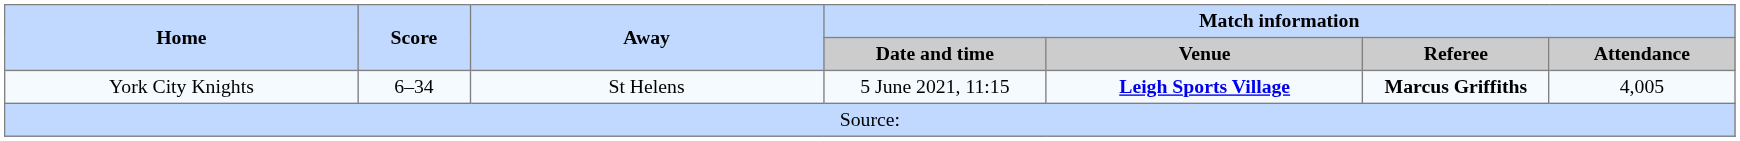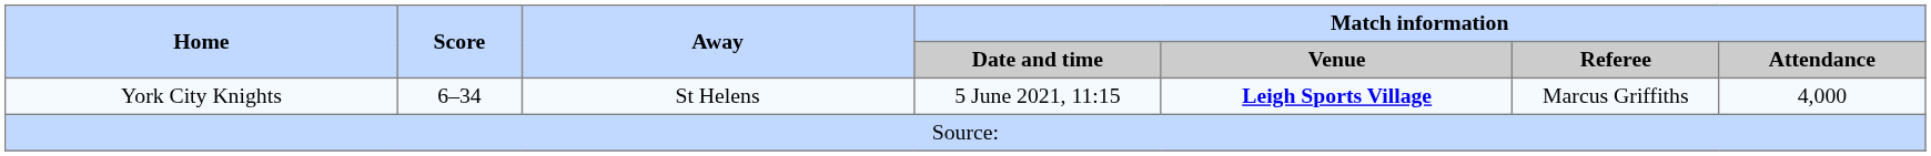York City Knights | Match information / Referee: bold -> normal
York City Knights | Match information / Attendance: 4,005 -> 4,000
